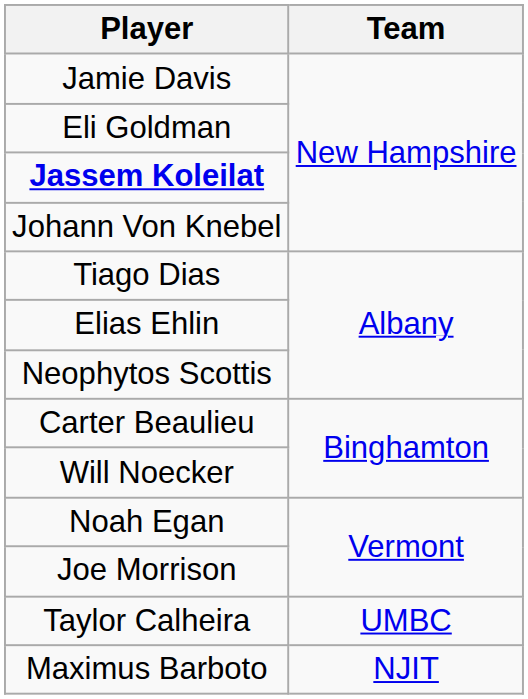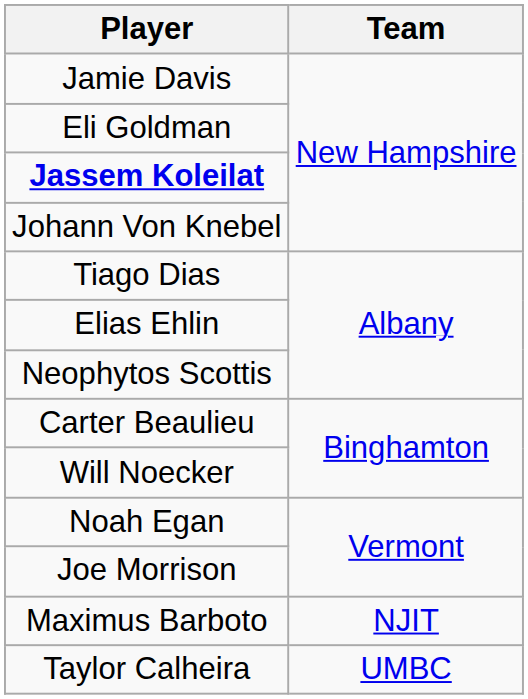rows swapped: Taylor Calheira <-> Maximus Barboto
